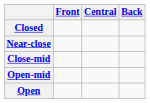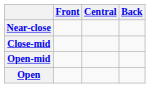- row: Closed
